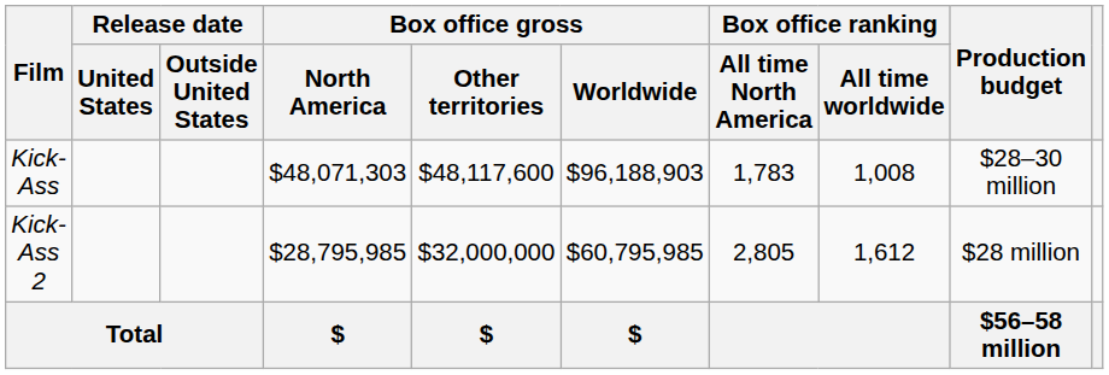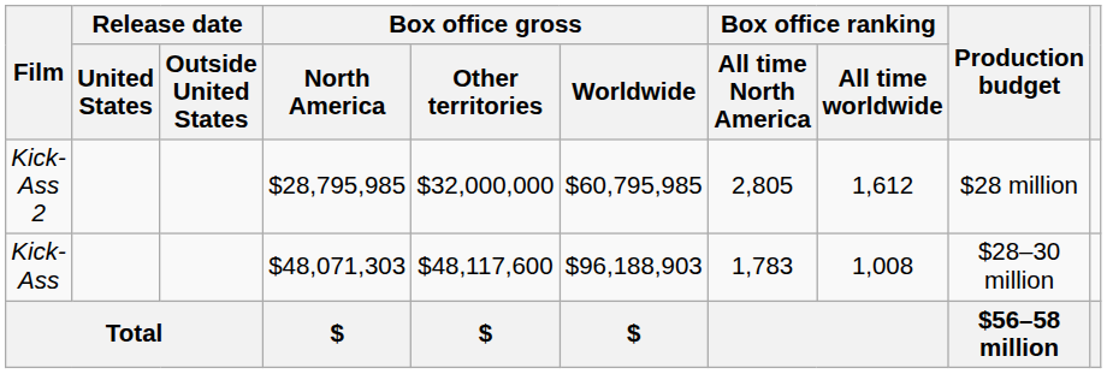rows swapped: Kick-Ass <-> Kick-Ass 2
